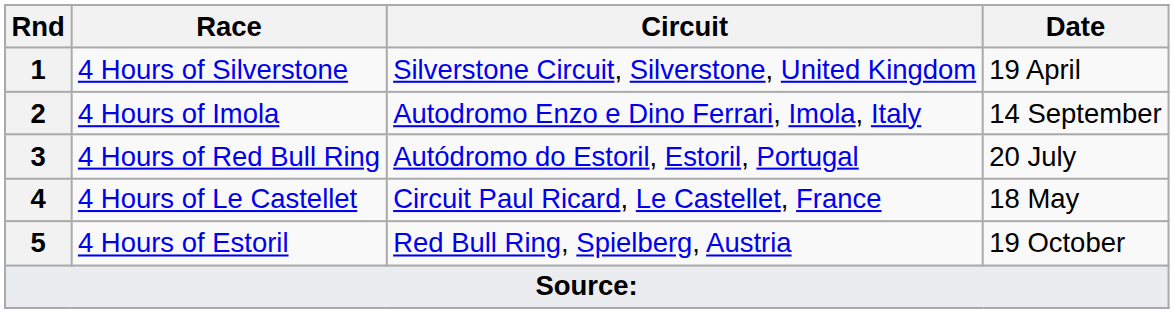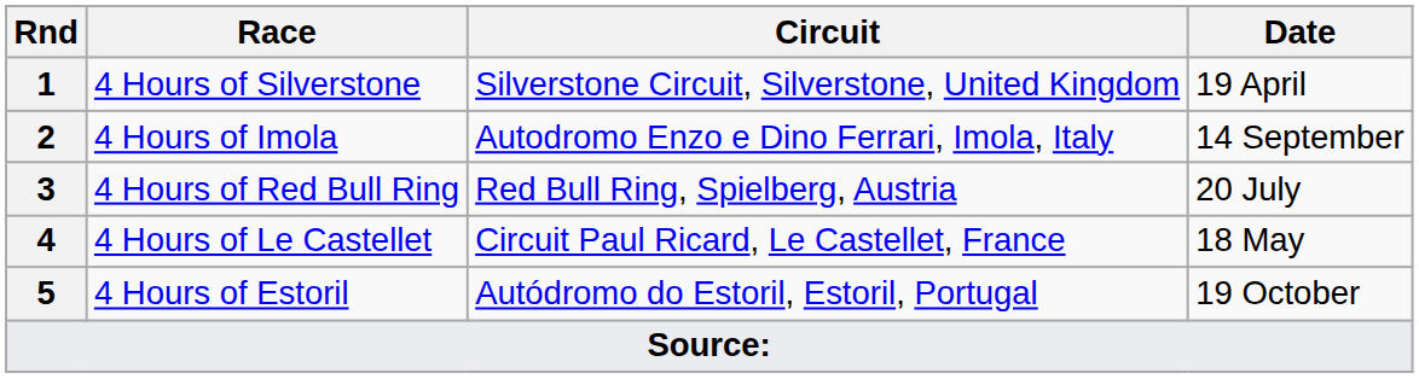4 Hours of Red Bull Ring | Circuit: Autódromo do Estoril, Estoril, Portugal -> Red Bull Ring, Spielberg, Austria
4 Hours of Estoril | Circuit: Red Bull Ring, Spielberg, Austria -> Autódromo do Estoril, Estoril, Portugal
